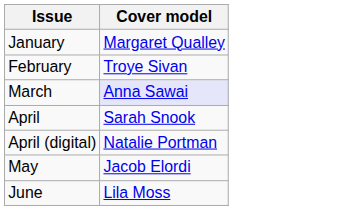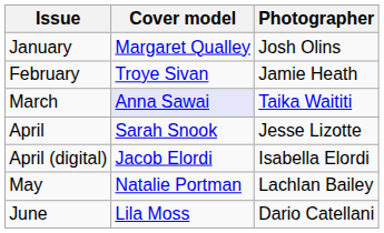+ column: Photographer | Josh Olins | Jamie Heath | Taika Waititi | Jesse Lizotte | Isabella Elordi | Lachlan Bailey | Dario Catellani
April (digital) | Cover model: Natalie Portman -> Jacob Elordi
May | Cover model: Jacob Elordi -> Natalie Portman
